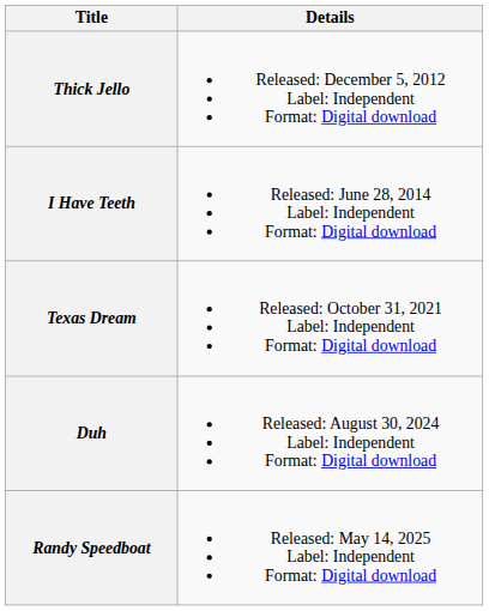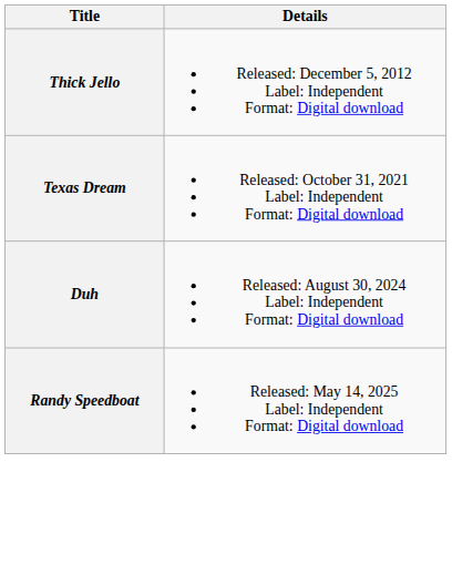- row: I Have Teeth | Released: June 28, 2014 Label: Independent Format: Digital download
